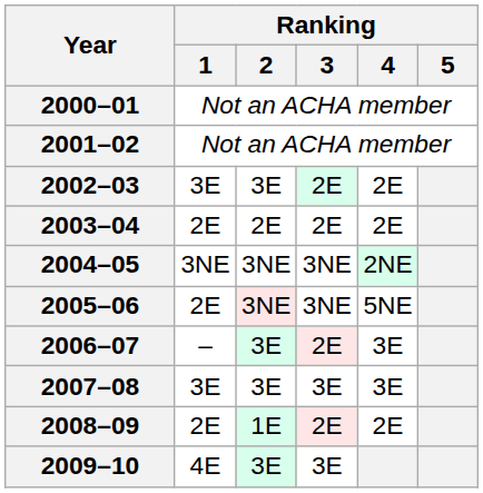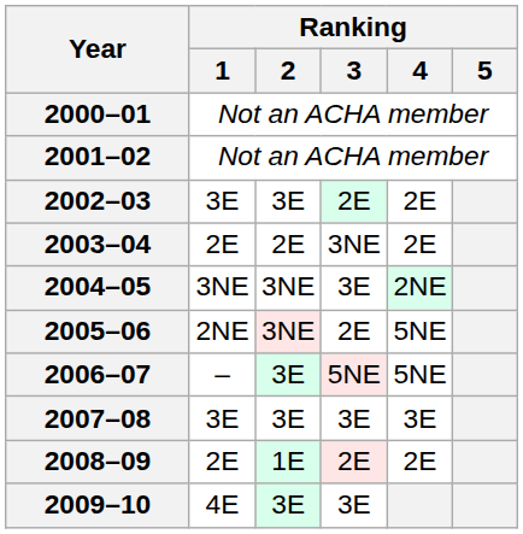2003–04 | Ranking / 3: 2E -> 3NE
2004–05 | Ranking / 3: 3NE -> 3E
2005–06 | Ranking / 1: 2E -> 2NE
2005–06 | Ranking / 3: 3NE -> 2E
2006–07 | Ranking / 3: 2E -> 5NE
2006–07 | Ranking / 4: 3E -> 5NE
